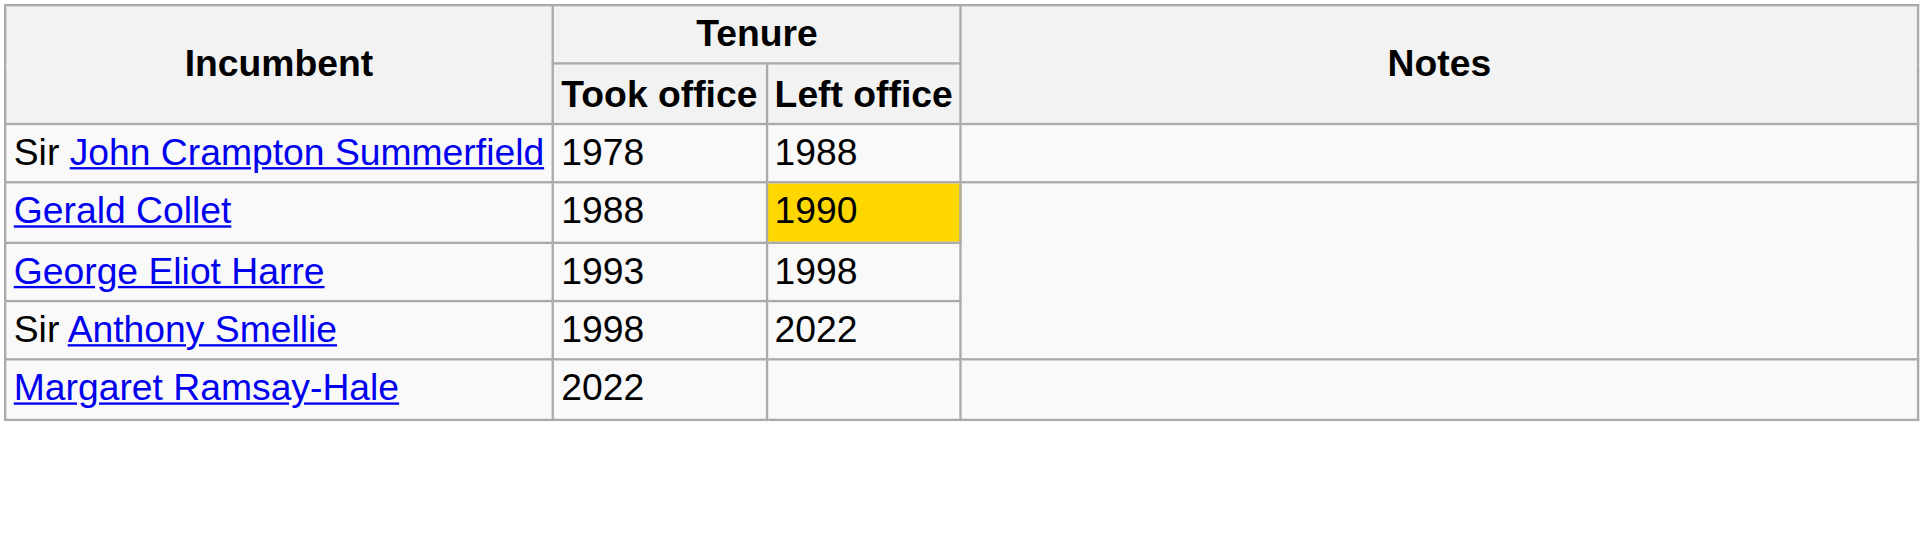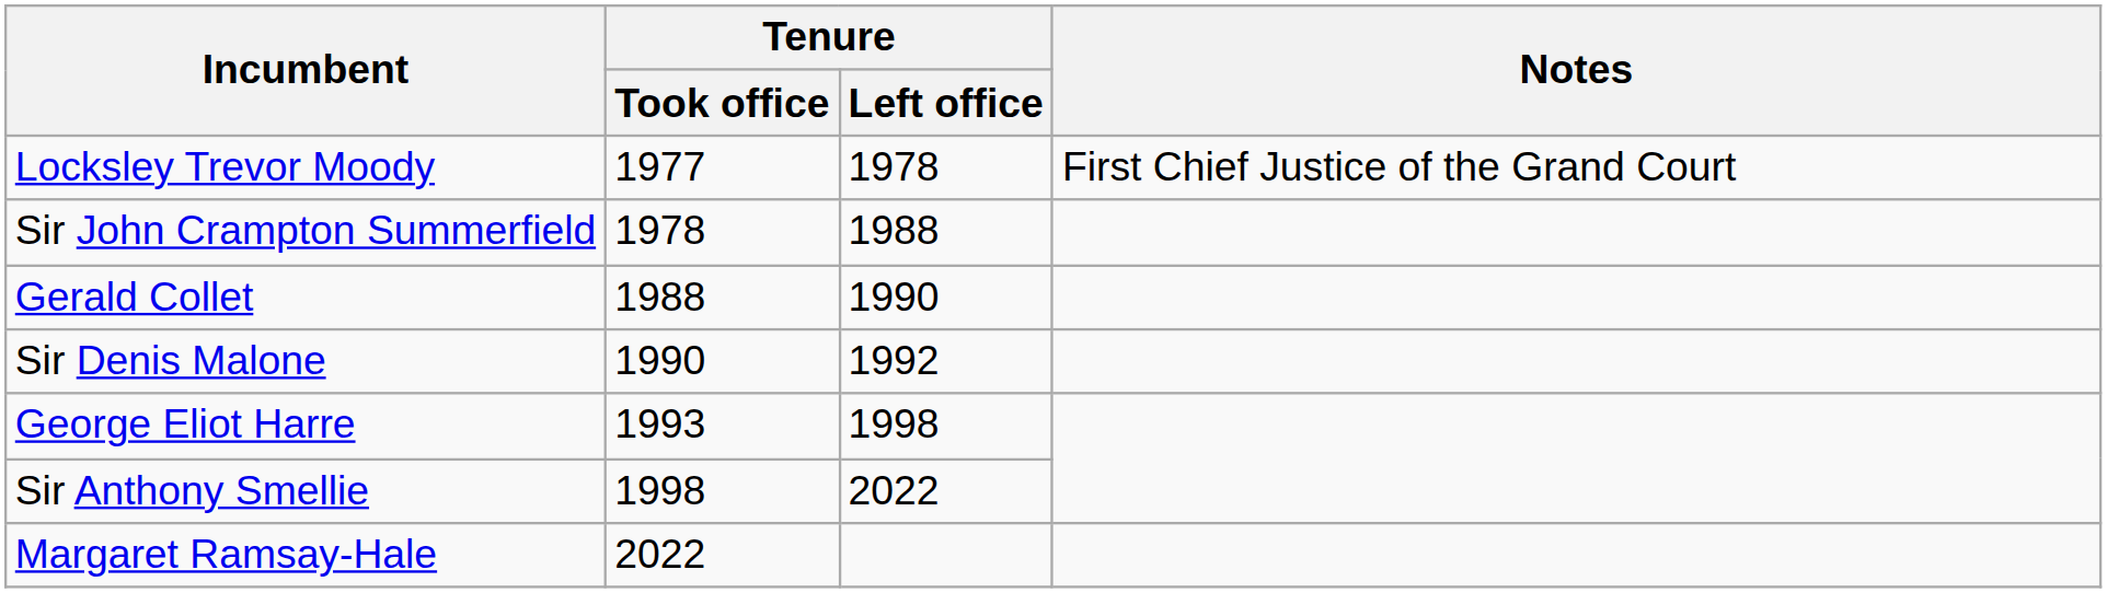+ row: Locksley Trevor Moody | 1977 | 1978 | First Chief Justice of the Grand Court
Gerald Collet | Tenure / Left office: gold background -> no background
+ row: Sir Denis Malone | 1990 | 1992
